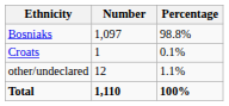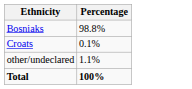- column: Number | 1,097 | 1 | 12 | 1,110
